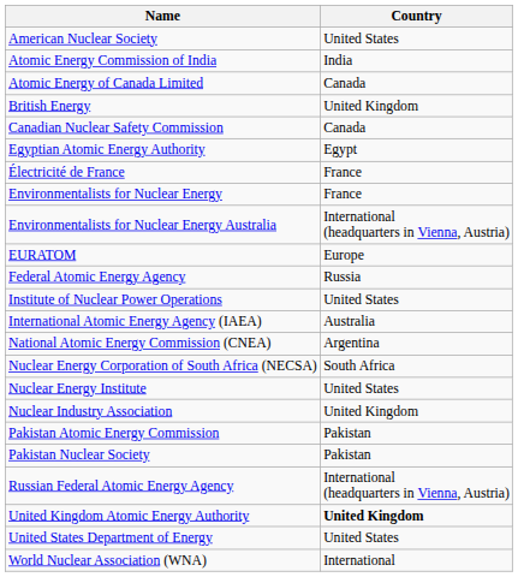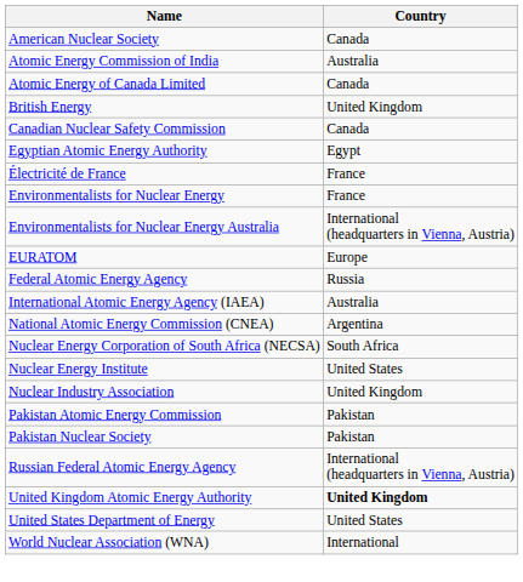American Nuclear Society | Country: United States -> Canada
Atomic Energy Commission of India | Country: India -> Australia
- row: Institute of Nuclear Power Operations | United States
